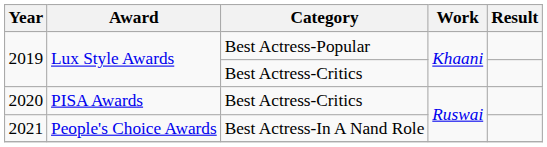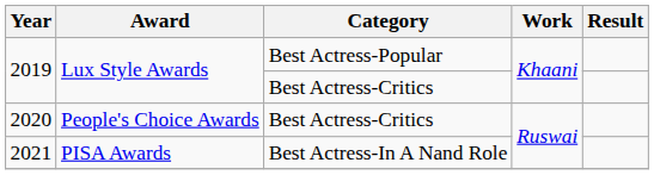2020 | Award: PISA Awards -> People's Choice Awards
2021 | Award: People's Choice Awards -> PISA Awards
